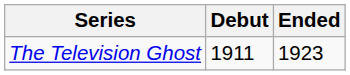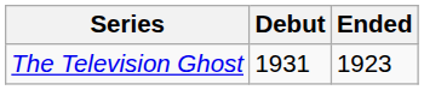The Television Ghost | Debut: 1911 -> 1931
